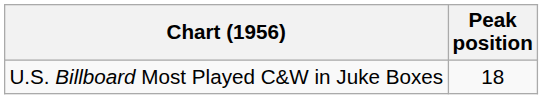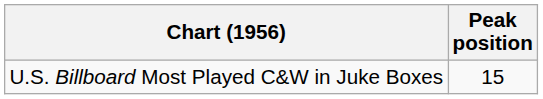U.S. Billboard Most Played C&W in Juke Boxes | Peak position: 18 -> 15
